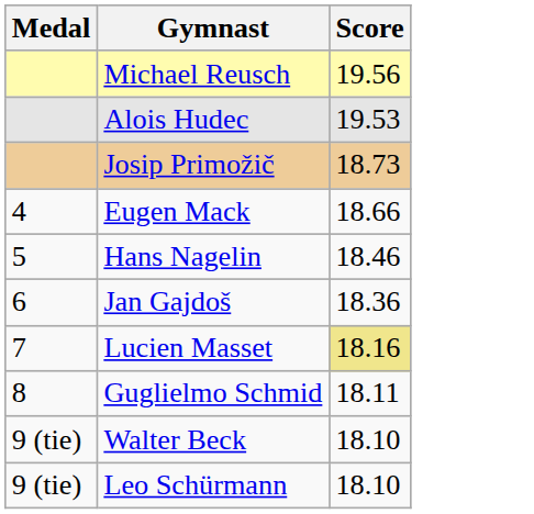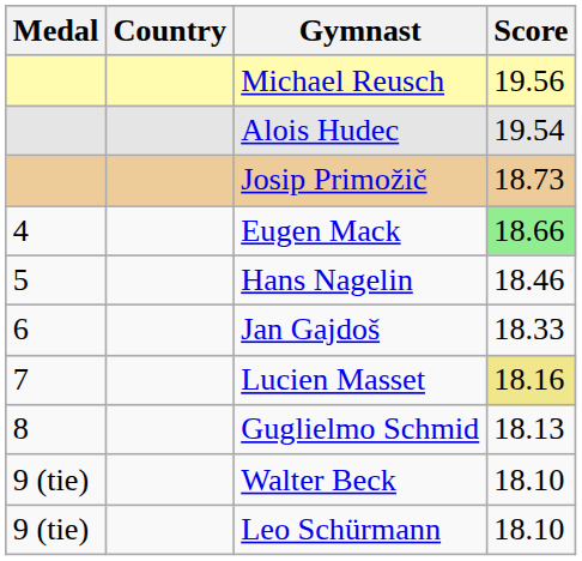+ column: Country
Alois Hudec | Score: 19.53 -> 19.54
Eugen Mack | Score: no background -> lightgreen background
Jan Gajdoš | Score: 18.36 -> 18.33
Guglielmo Schmid | Score: 18.11 -> 18.13
